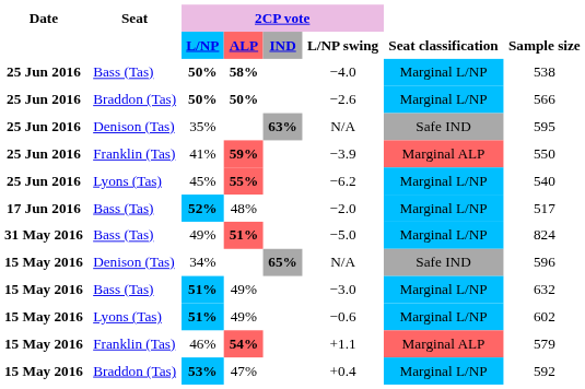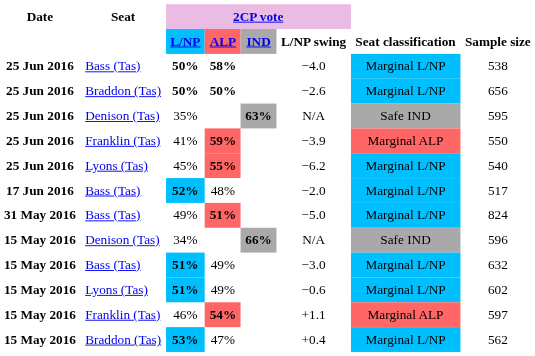Braddon (Tas) / 50% | Sample size: 566 -> 656
34% | 2CP vote / IND: 65% -> 66%
46% | Sample size: 579 -> 597
53% | Sample size: 592 -> 562
